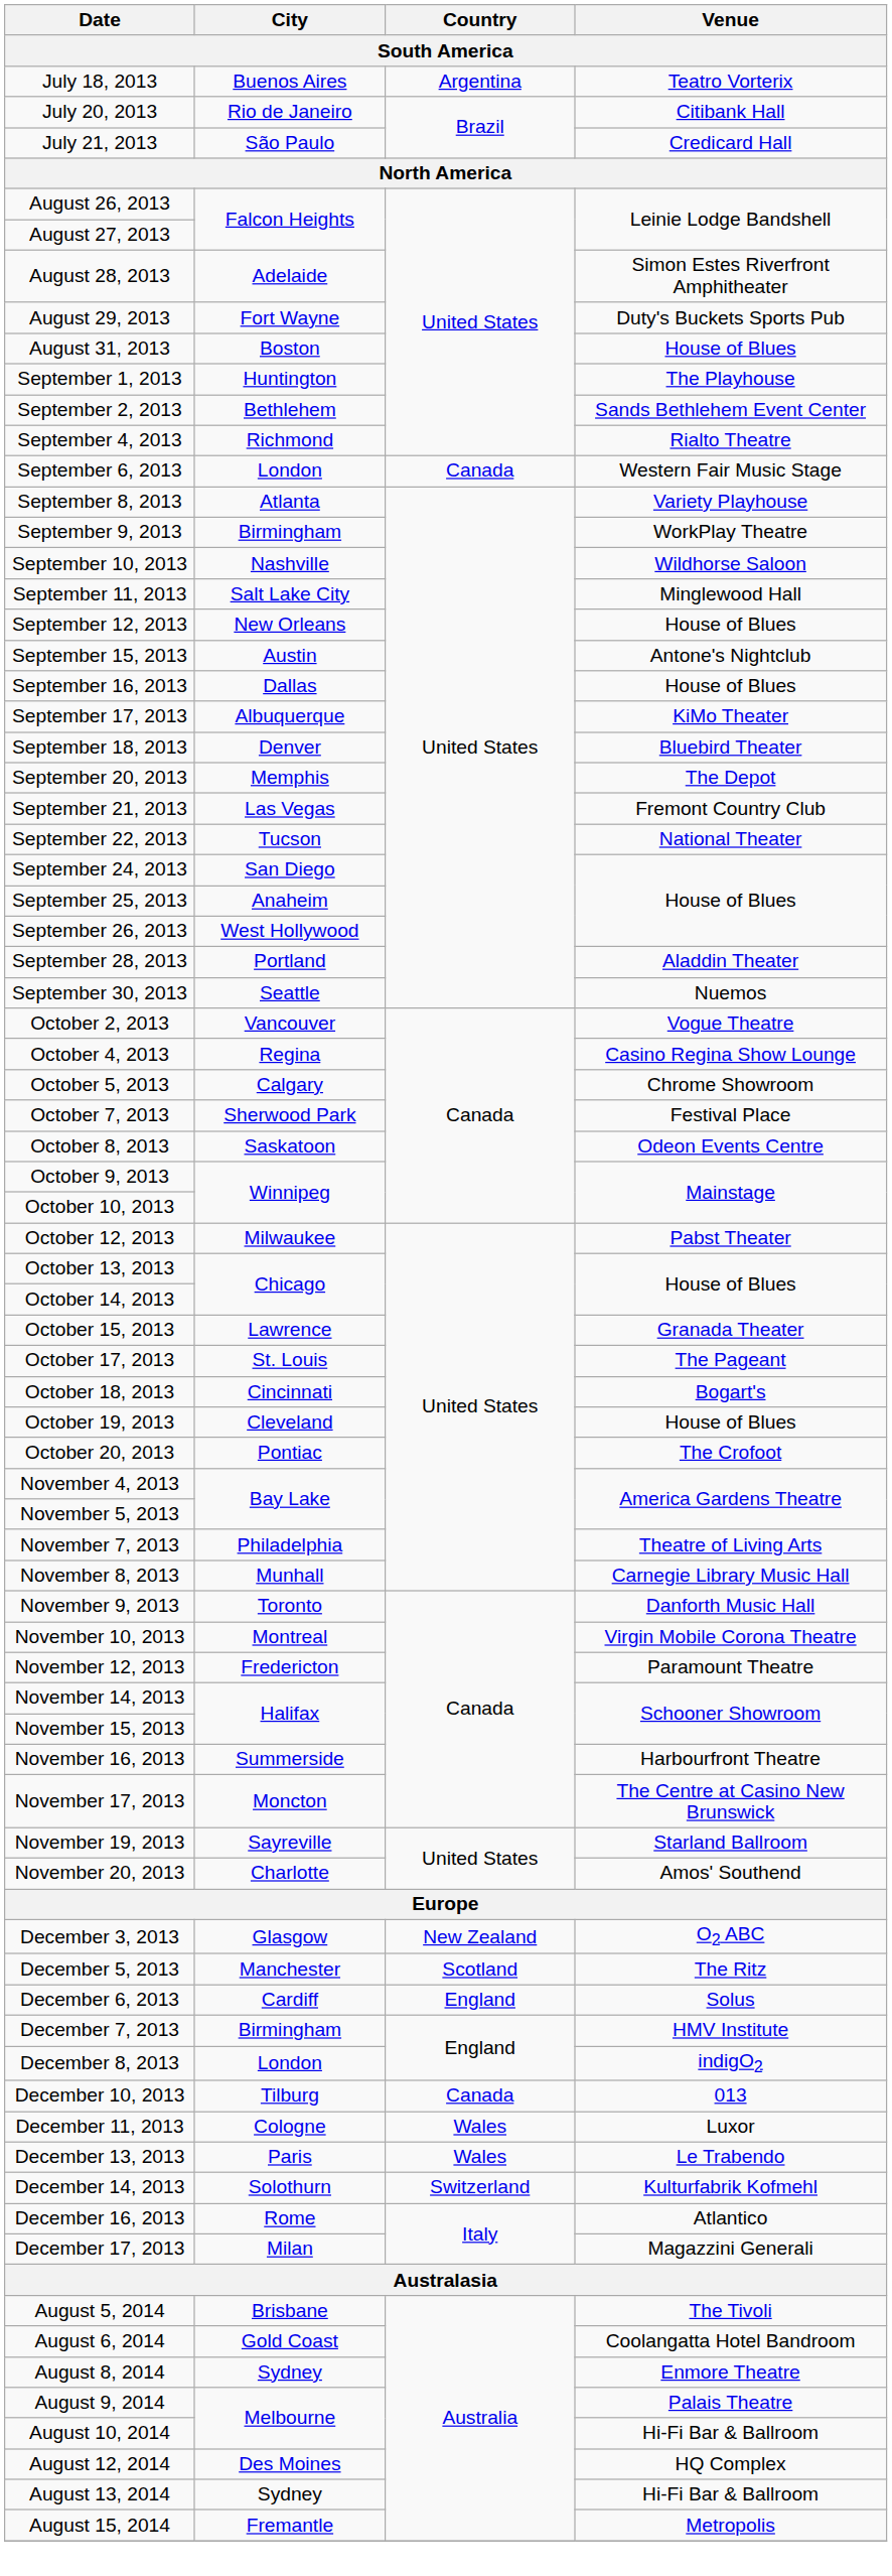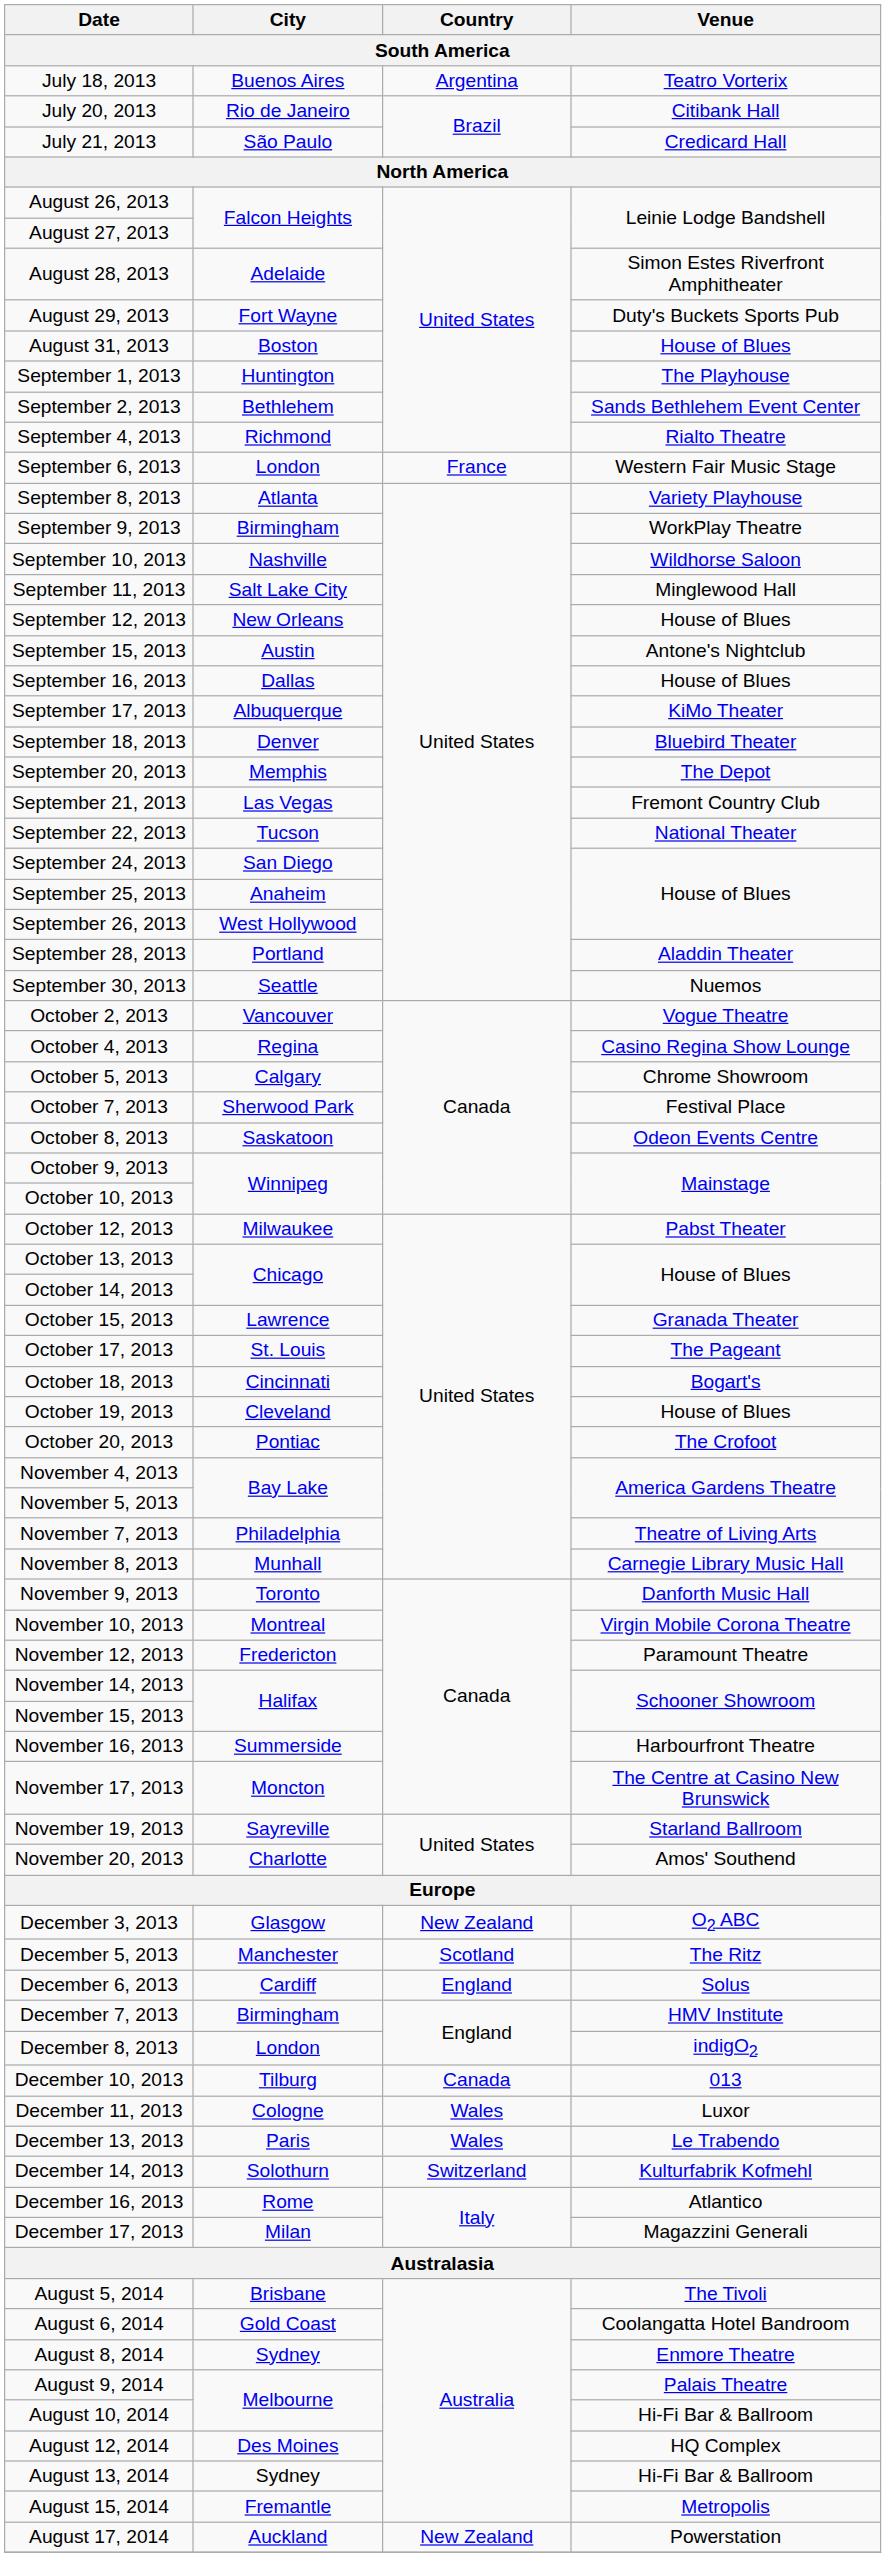September 6, 2013 | Country: Canada -> France
+ row: August 17, 2014 | Auckland | New Zealand | Powerstation
